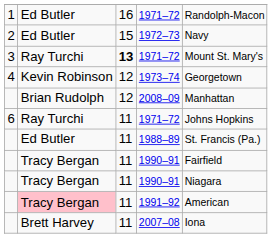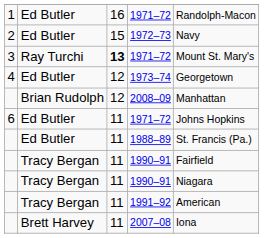1973–74 | column 2: Kevin Robinson -> Ed Butler
6 / 1971–72 | column 2: Ray Turchi -> Ed Butler
1991–92 | column 2: pink background -> no background
